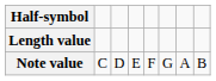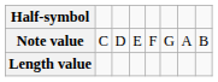rows swapped: Note value <-> Length value
